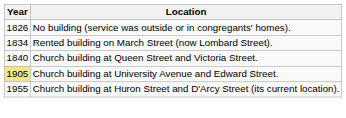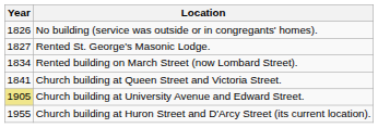+ row: 1827 | Rented St. George's Masonic Lodge.
Church building at Queen Street and Victoria Street. | Year: 1840 -> 1841
